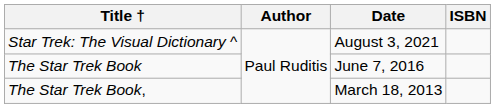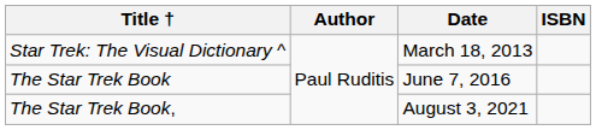Star Trek: The Visual Dictionary ^ | Date: August 3, 2021 -> March 18, 2013
The Star Trek Book, | Date: March 18, 2013 -> August 3, 2021
